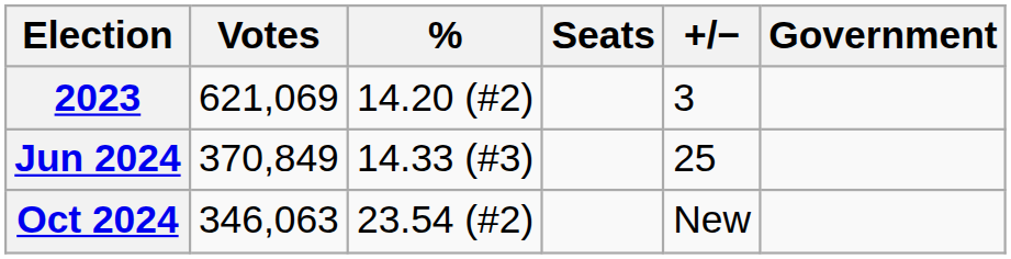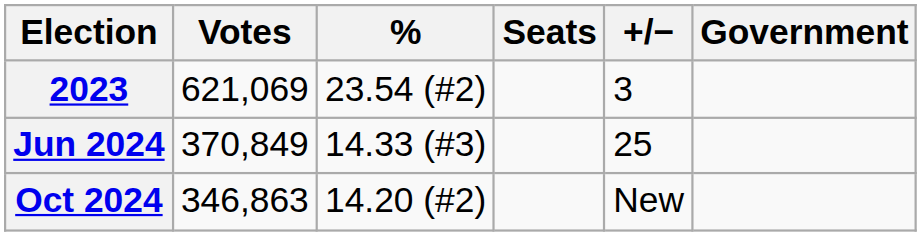2023 | %: 14.20 (#2) -> 23.54 (#2)
Oct 2024 | Votes: 346,063 -> 346,863
Oct 2024 | %: 23.54 (#2) -> 14.20 (#2)
